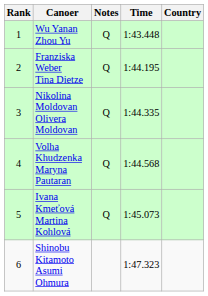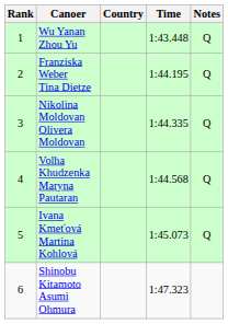columns swapped: Country <-> Notes
